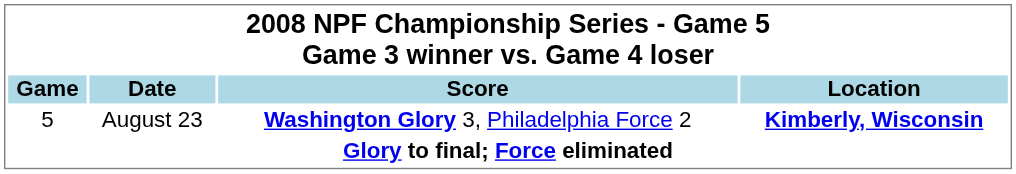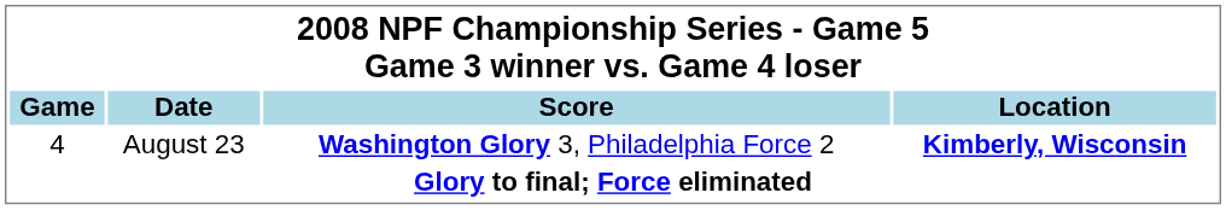August 23 | Game: 5 -> 4
